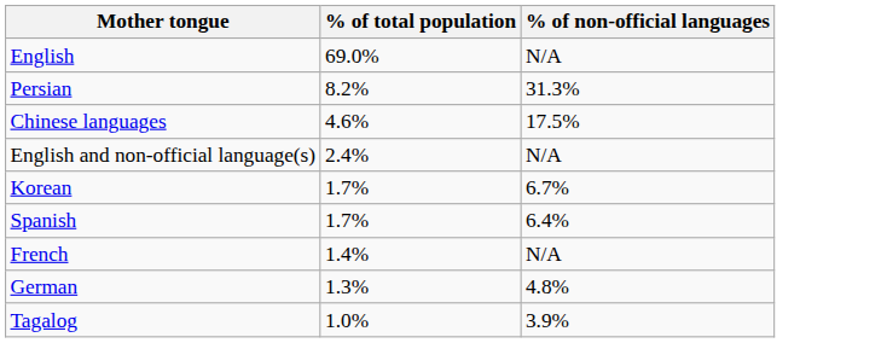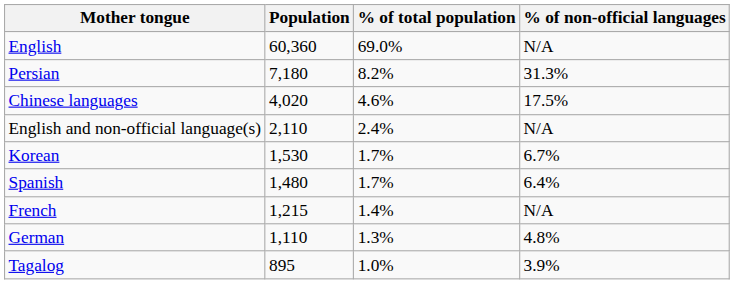+ column: Population | 60,360 | 7,180 | 4,020 | 2,110 | 1,530 | 1,480 | 1,215 | 1,110 | 895
